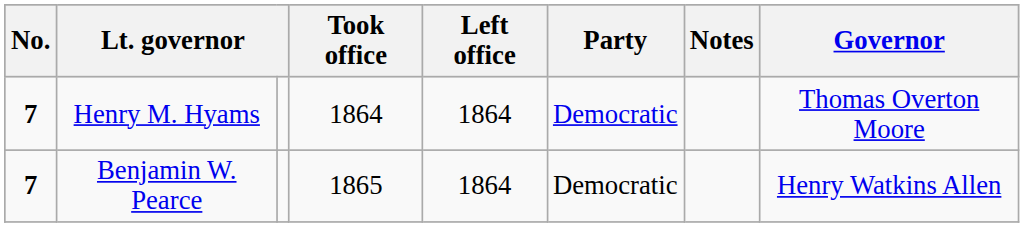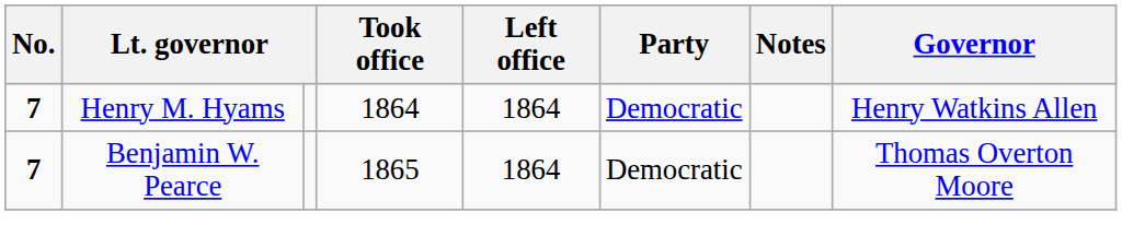Henry M. Hyams | Governor: Thomas Overton Moore -> Henry Watkins Allen
Benjamin W. Pearce | Governor: Henry Watkins Allen -> Thomas Overton Moore
